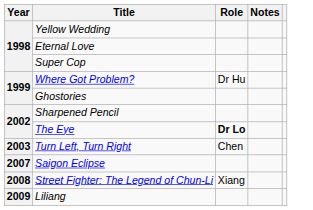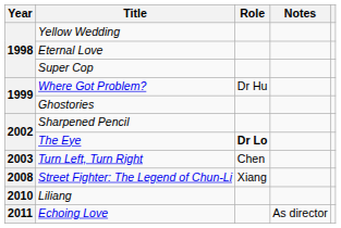- row: 2007 | Saigon Eclipse
Liliang | Year: 2009 -> 2010
+ row: 2011 | Echoing Love | As director
